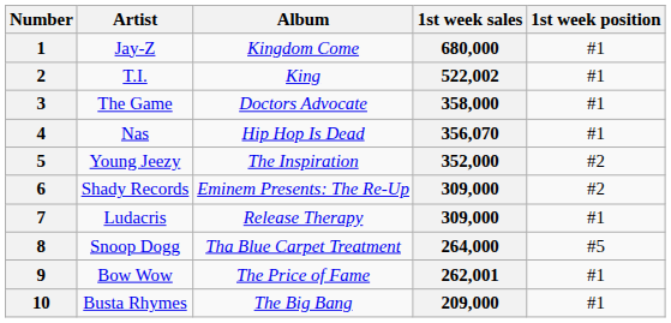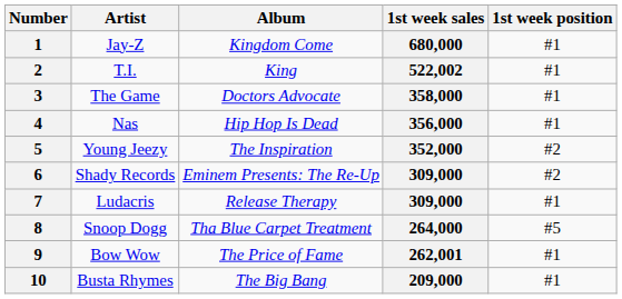4 | 1st week sales: 356,070 -> 356,000
